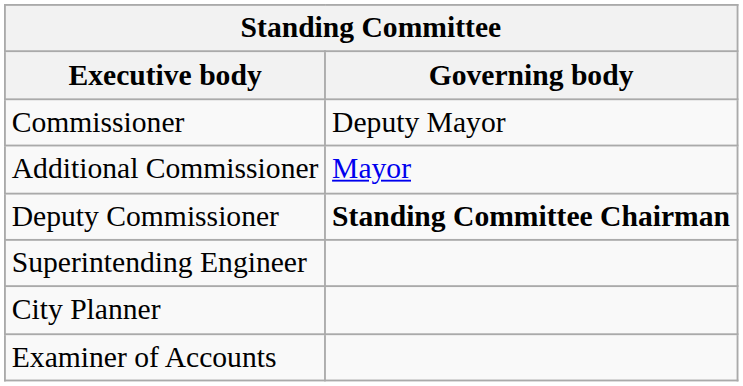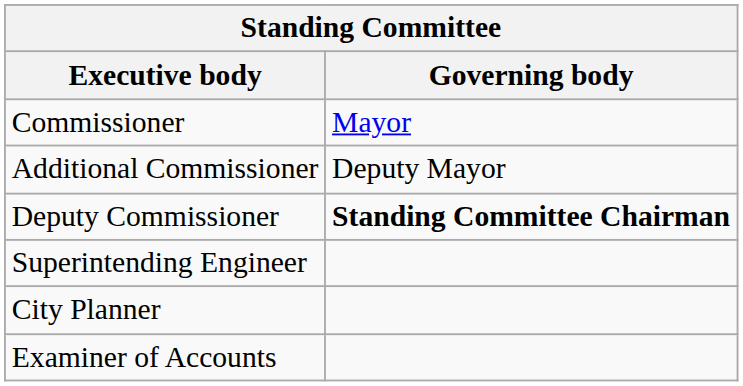Commissioner | Governing body: Deputy Mayor -> Mayor
Additional Commissioner | Governing body: Mayor -> Deputy Mayor
